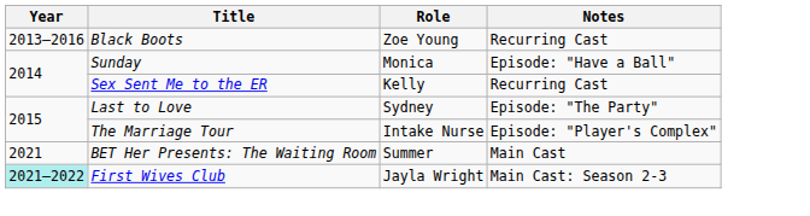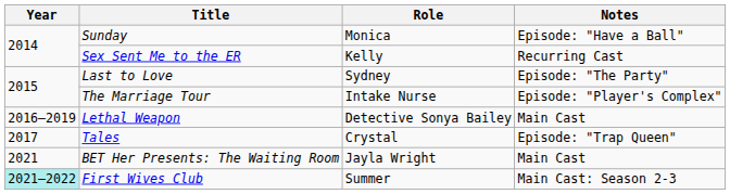- row: 2013–2016 | Black Boots | Zoe Young | Recurring Cast
+ row: 2016–2019 | Lethal Weapon | Detective Sonya Bailey | Main Cast
+ row: 2017 | Tales | Crystal | Episode: "Trap Queen"
BET Her Presents: The Waiting Room | Role: Summer -> Jayla Wright
First Wives Club | Role: Jayla Wright -> Summer
